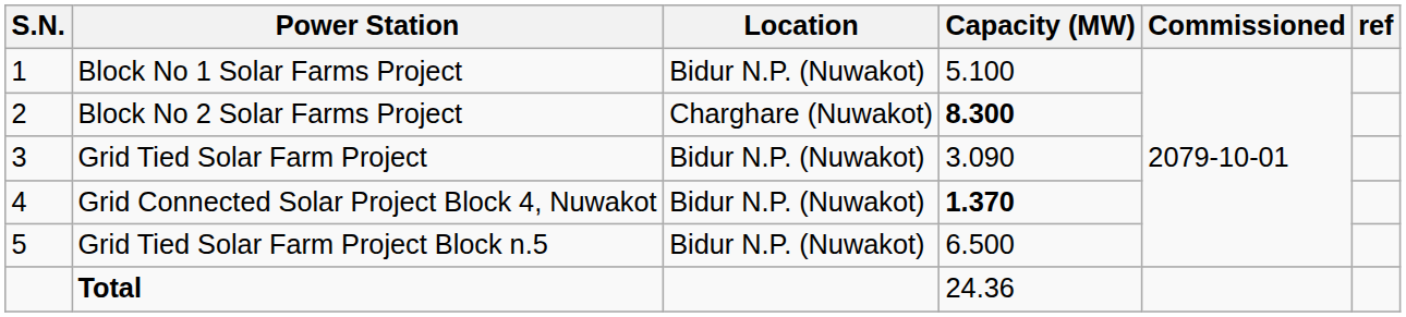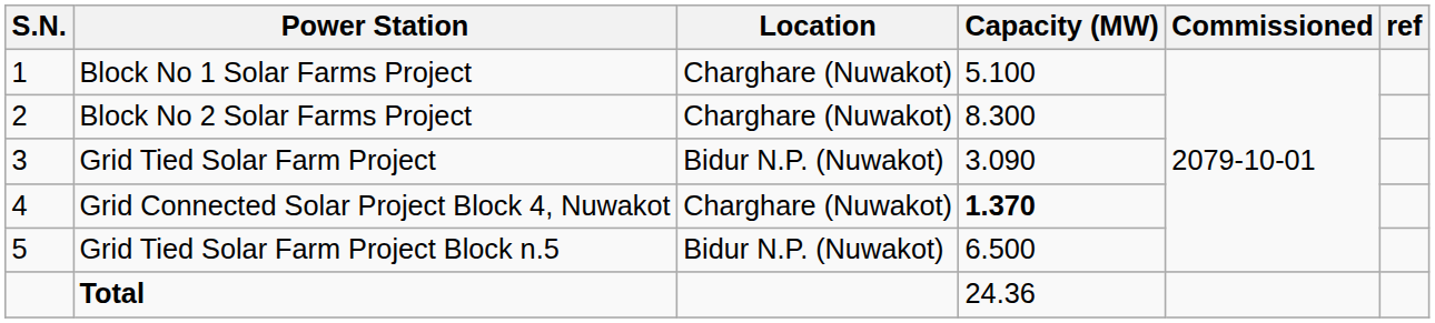Block No 1 Solar Farms Project | Location: Bidur N.P. (Nuwakot) -> Charghare (Nuwakot)
Block No 2 Solar Farms Project | Capacity (MW): bold -> normal
Grid Connected Solar Project Block 4, Nuwakot | Location: Bidur N.P. (Nuwakot) -> Charghare (Nuwakot)
